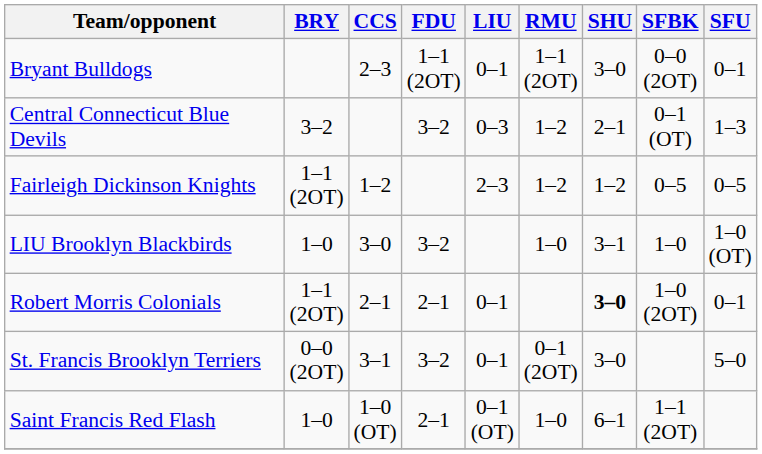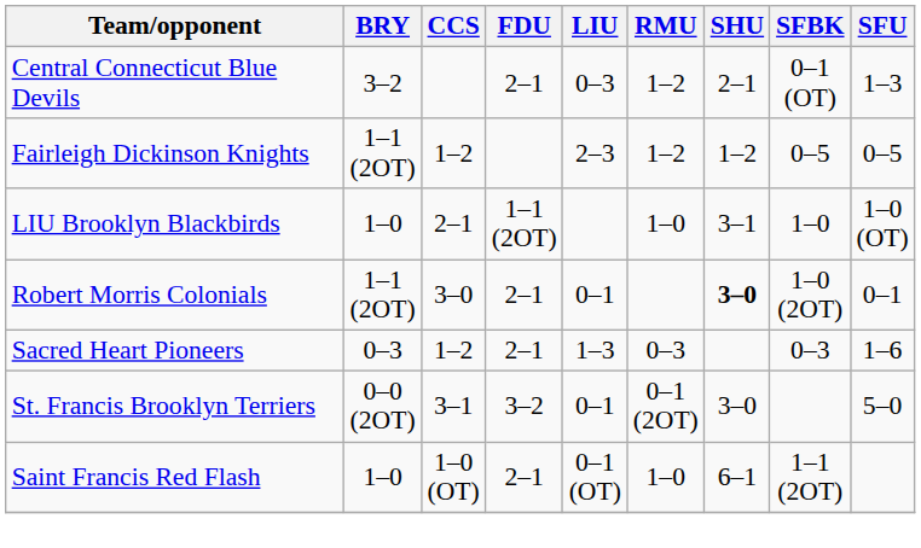- row: Bryant Bulldogs | 2–3 | 1–1 (2OT) | 0–1 | 1–1 (2OT) | 3–0 | 0–0 (2OT) | 0–1
Central Connecticut Blue Devils | FDU: 3–2 -> 2–1
LIU Brooklyn Blackbirds | CCS: 3–0 -> 2–1
LIU Brooklyn Blackbirds | FDU: 3–2 -> 1–1 (2OT)
Robert Morris Colonials | CCS: 2–1 -> 3–0
+ row: Sacred Heart Pioneers | 0–3 | 1–2 | 2–1 | 1–3 | 0–3 | 0–3 | 1–6
